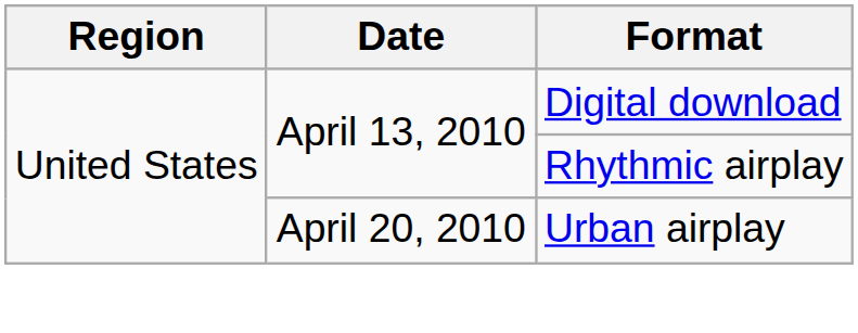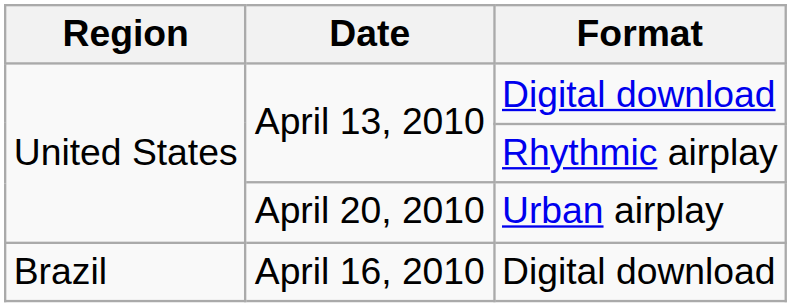+ row: Brazil | April 16, 2010 | Digital download
